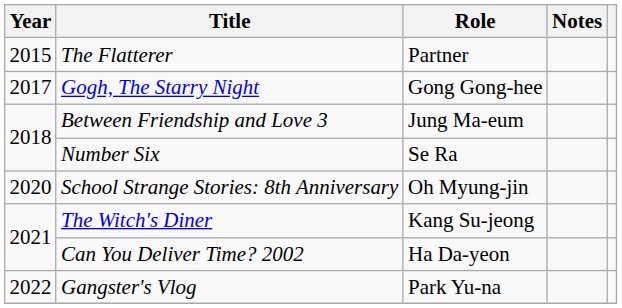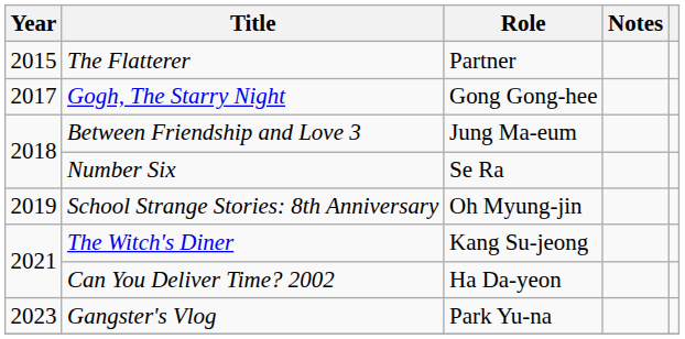School Strange Stories: 8th Anniversary | Year: 2020 -> 2019
Gangster's Vlog | Year: 2022 -> 2023
